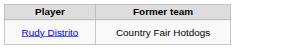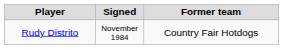+ column: Signed | November 1984
